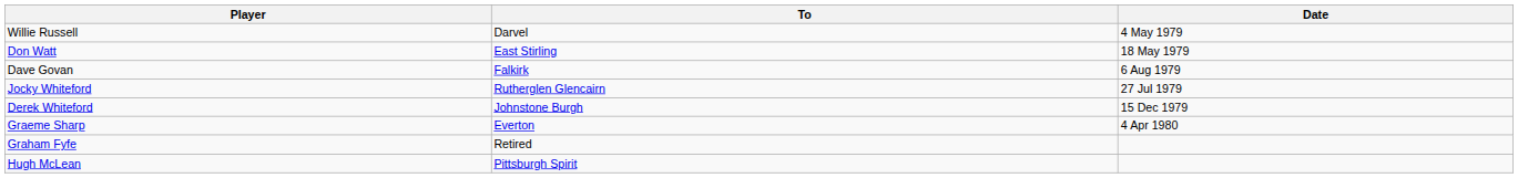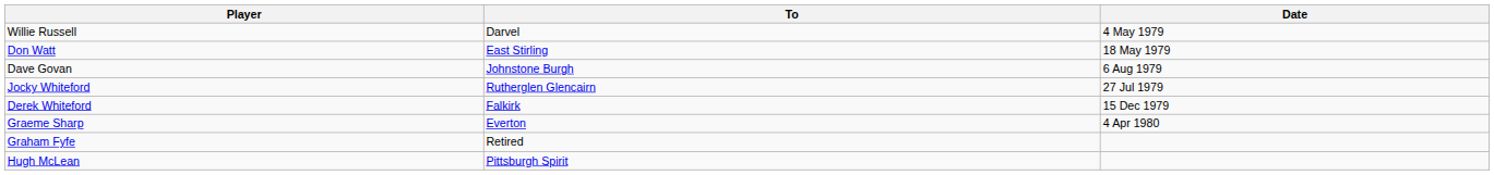Dave Govan | To: Falkirk -> Johnstone Burgh
Derek Whiteford | To: Johnstone Burgh -> Falkirk
